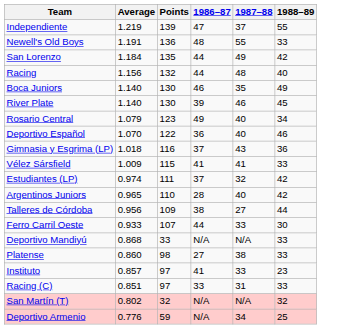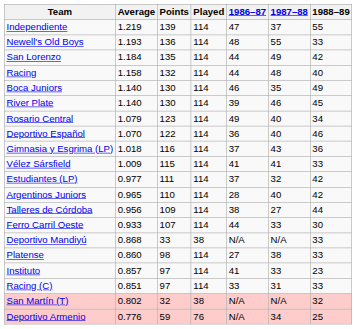+ column: Played | 114 | 114 | 114 | 114 | 114 | 114 | 114 | 114 | 114 | 114 | 114 | 114 | 114 | 114 | 38 | 114 | 114 | 114 | 38 | 76
Newell's Old Boys | Average: 1.191 -> 1.193
Racing | Average: 1.156 -> 1.158
Estudiantes (LP) | Average: 0.974 -> 0.977
